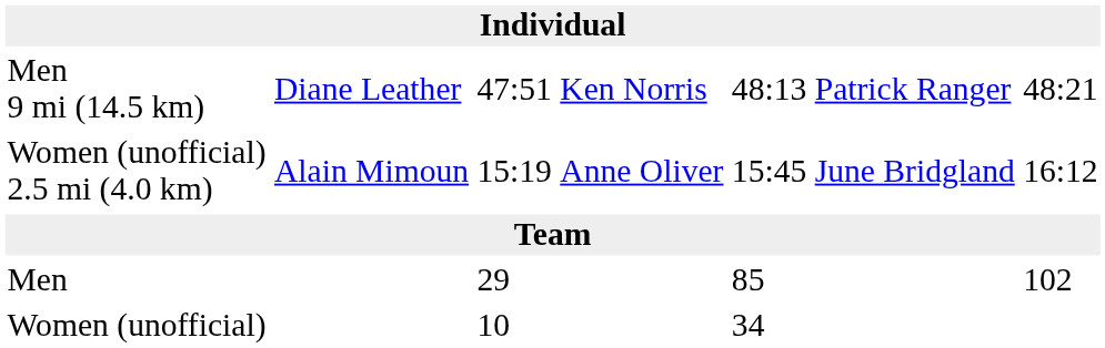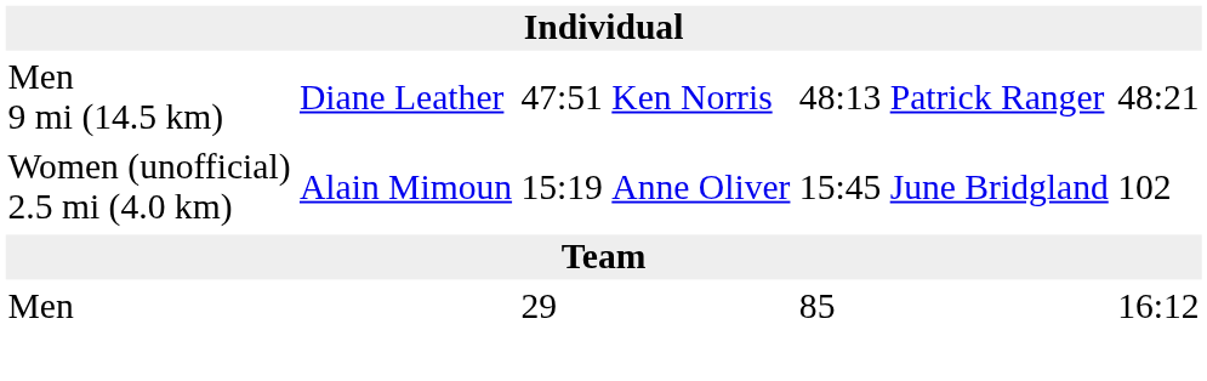Women (unofficial) 2.5 mi (4.0 km) | column 7: 16:12 -> 102
Men | column 7: 102 -> 16:12
- row: Women (unofficial) | 10 | 34
